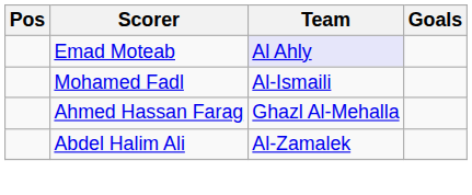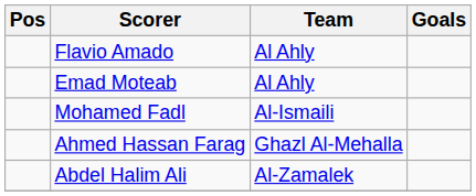+ row: Flavio Amado | Al Ahly
Emad Moteab | Team: lavender background -> no background
